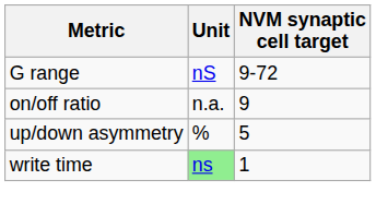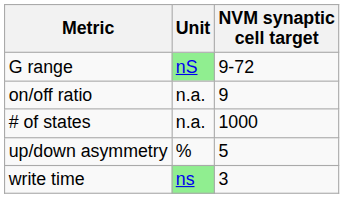G range | Unit: no background -> lightgreen background
+ row: # of states | n.a. | 1000
write time | NVM synaptic cell target: 1 -> 3
